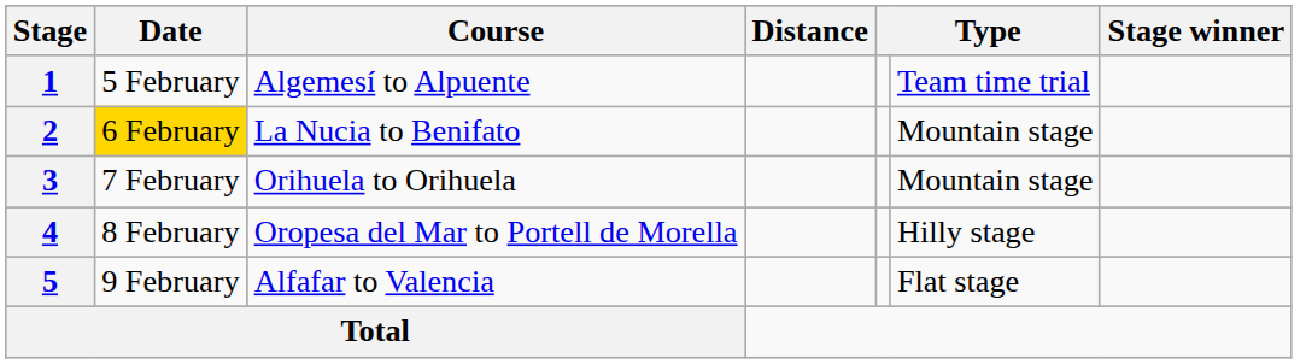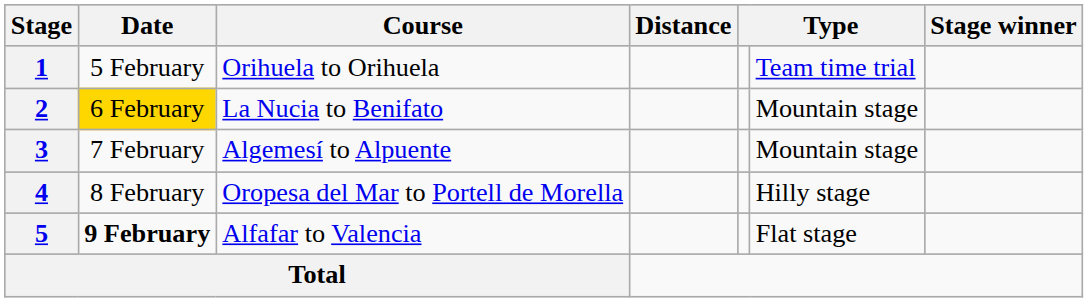1 | Course: Algemesí to Alpuente -> Orihuela to Orihuela
3 | Course: Orihuela to Orihuela -> Algemesí to Alpuente
5 | Date: normal -> bold
